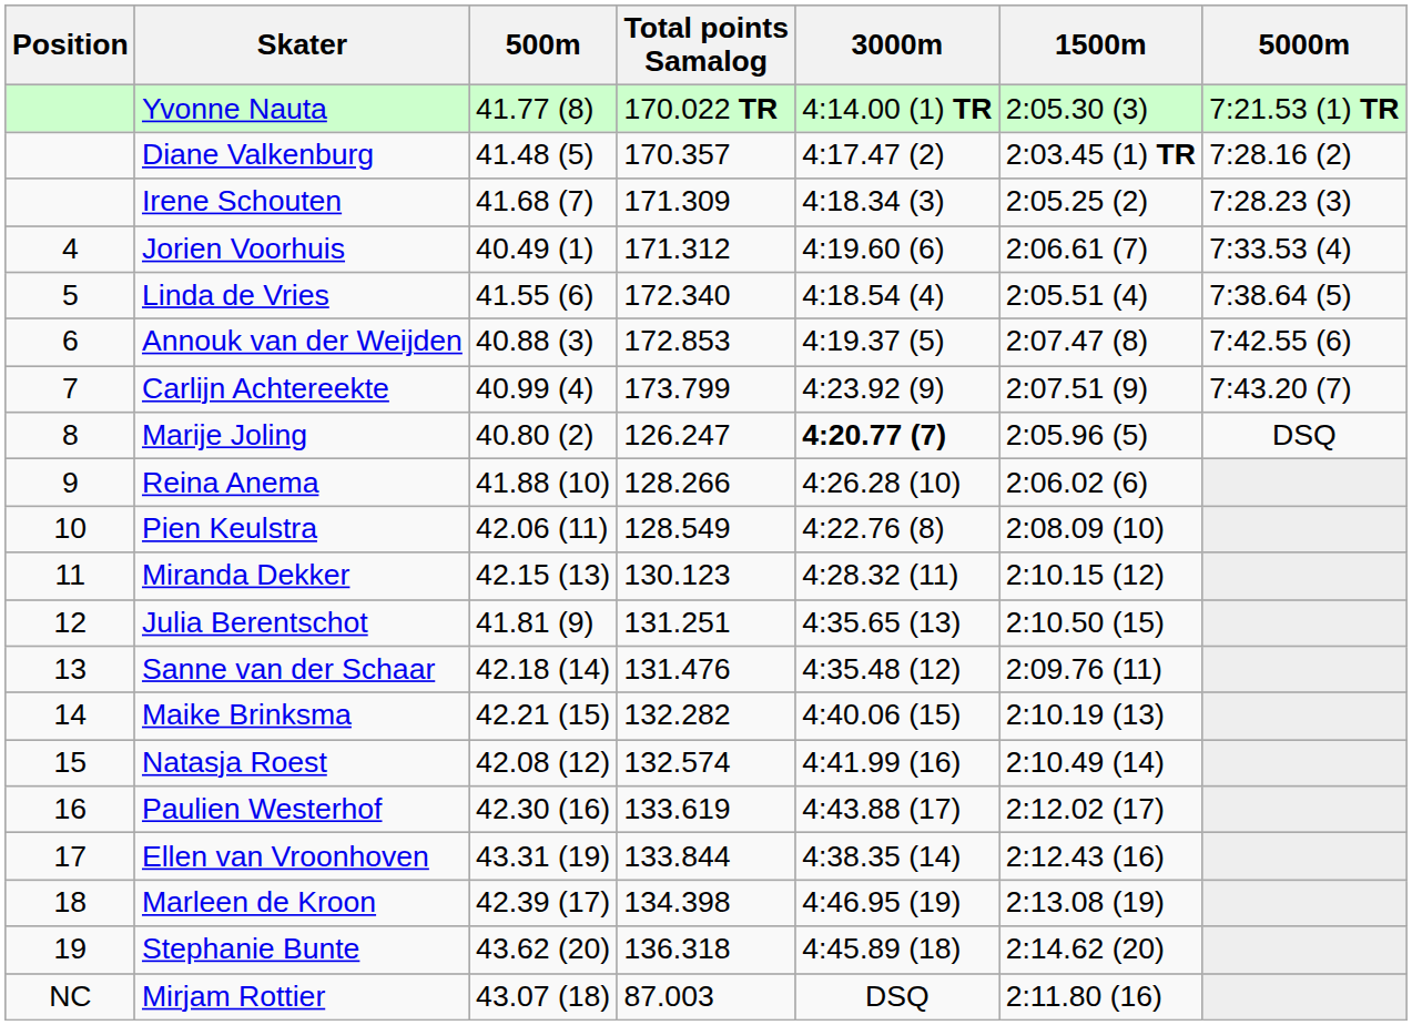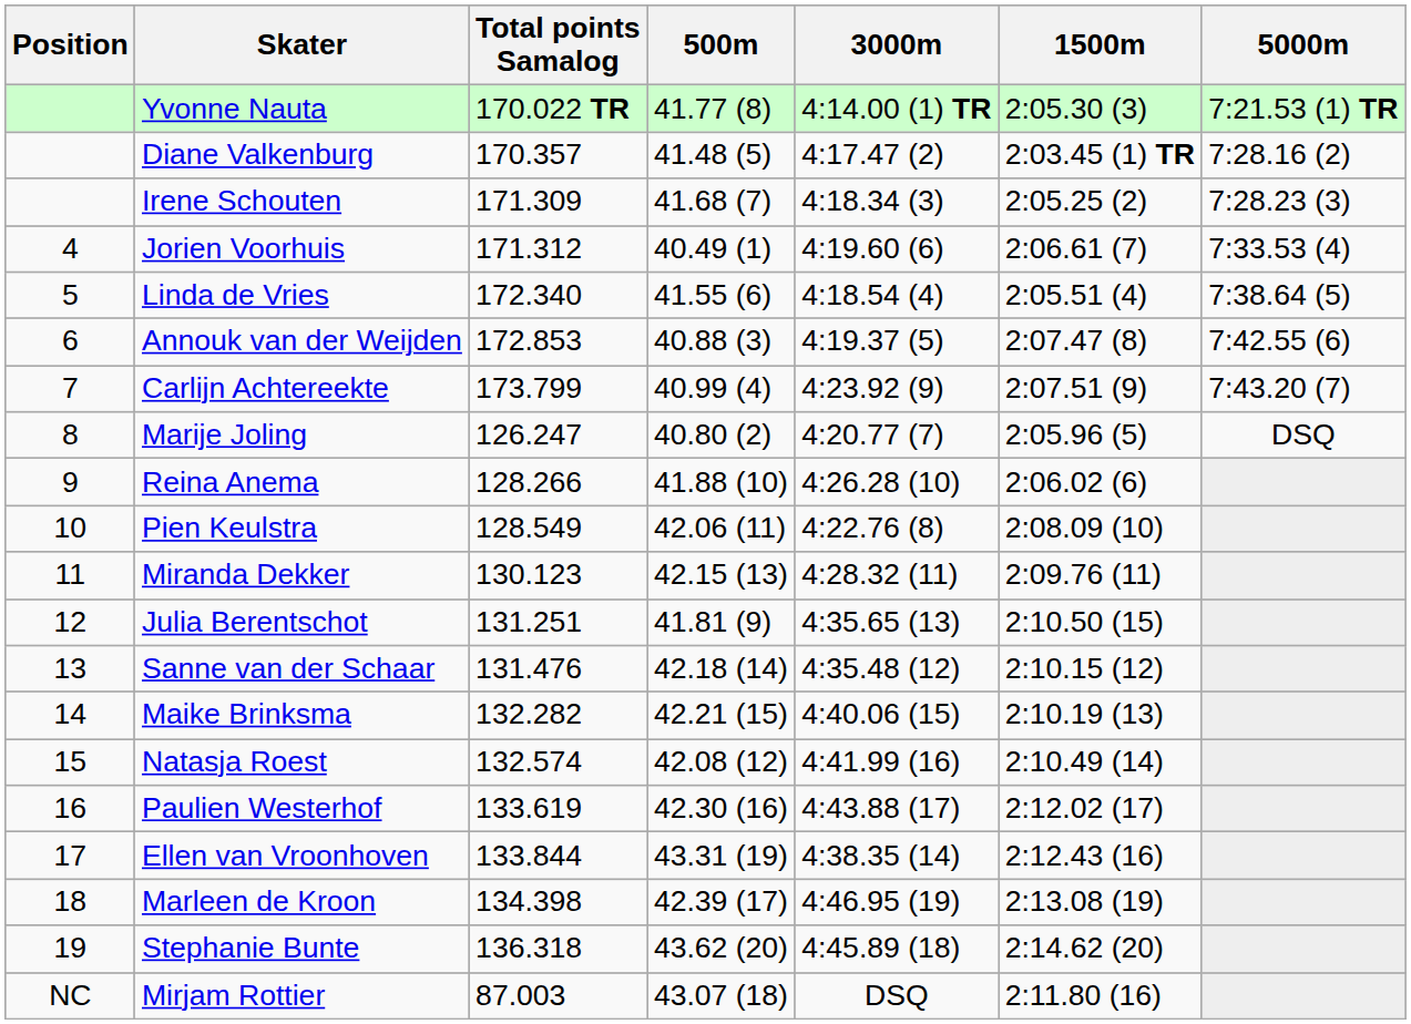columns swapped: Total points Samalog <-> 500m
Marije Joling | 3000m: bold -> normal
Miranda Dekker | 1500m: 2:10.15 (12) -> 2:09.76 (11)
Sanne van der Schaar | 1500m: 2:09.76 (11) -> 2:10.15 (12)
